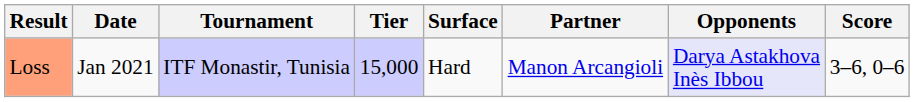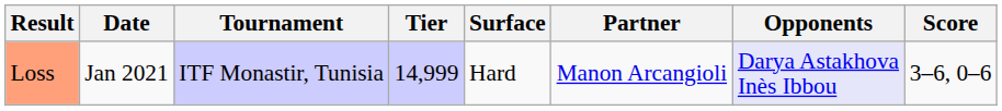Loss | Tier: 15,000 -> 14,999
